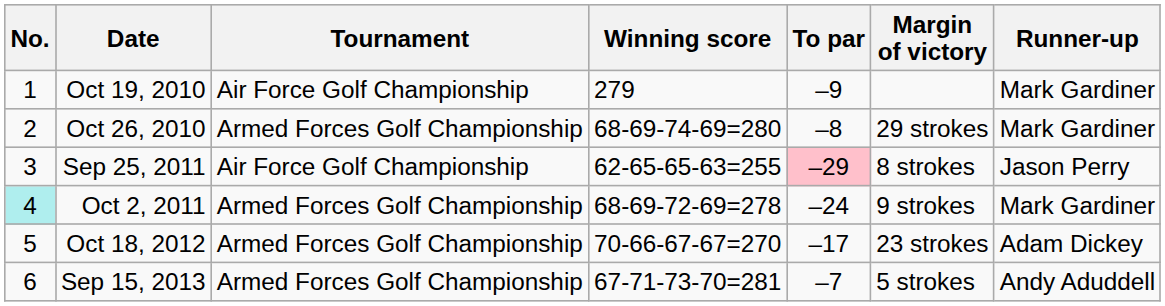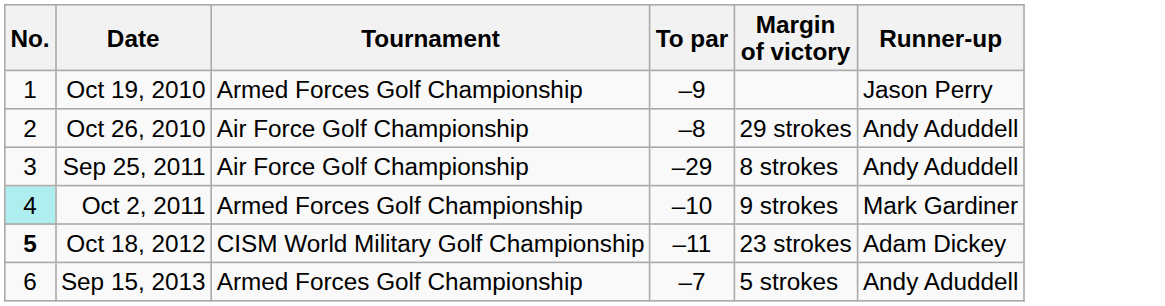- column: Winning score | 279 | 68-69-74-69=280 | 62-65-65-63=255 | 68-69-72-69=278 | 70-66-67-67=270 | 67-71-73-70=281
Oct 19, 2010 | Tournament: Air Force Golf Championship -> Armed Forces Golf Championship
Oct 19, 2010 | Runner-up: Mark Gardiner -> Jason Perry
Oct 26, 2010 | Tournament: Armed Forces Golf Championship -> Air Force Golf Championship
Oct 26, 2010 | Runner-up: Mark Gardiner -> Andy Aduddell
Sep 25, 2011 | To par: pink background -> no background
Sep 25, 2011 | Runner-up: Jason Perry -> Andy Aduddell
Oct 2, 2011 | To par: –24 -> –10
Oct 18, 2012 | No.: normal -> bold
Oct 18, 2012 | Tournament: Armed Forces Golf Championship -> CISM World Military Golf Championship
Oct 18, 2012 | To par: –17 -> –11
